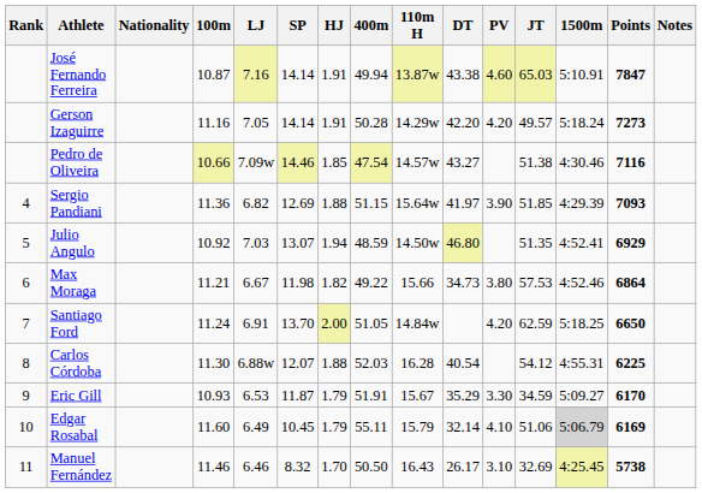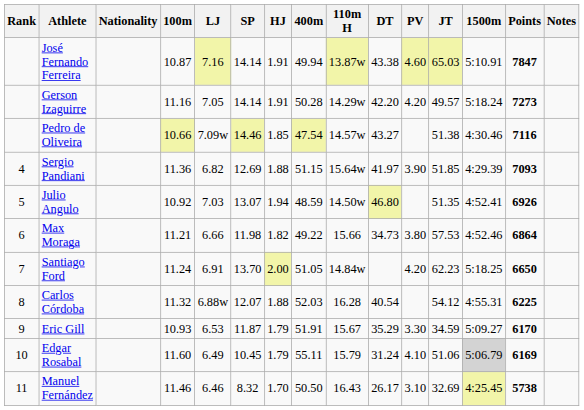Julio Angulo | Points: 6929 -> 6926
Max Moraga | LJ: 6.67 -> 6.66
Santiago Ford | JT: 62.59 -> 62.23
Carlos Córdoba | 100m: 11.30 -> 11.32
Edgar Rosabal | DT: 32.14 -> 31.24
